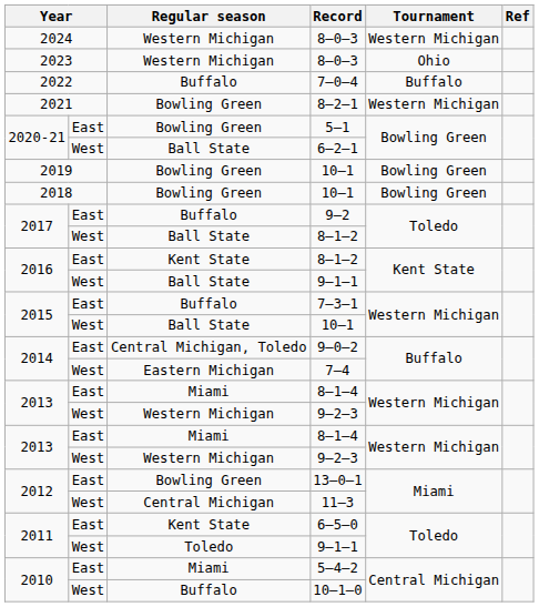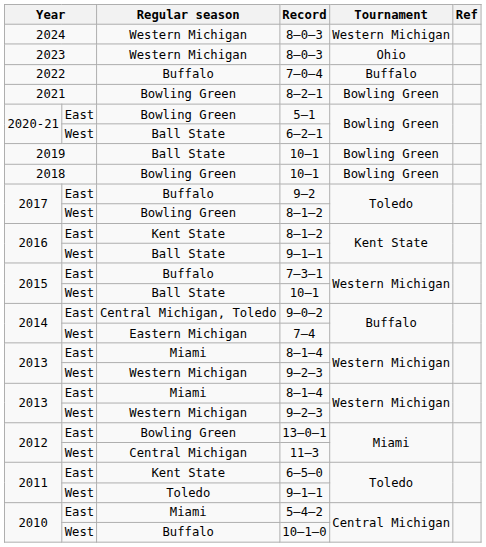8–2–1 | Tournament: Western Michigan -> Bowling Green
2019 / 10–1 | Regular season: Bowling Green -> Ball State
2017 / 8–1–2 | Regular season: Ball State -> Bowling Green
